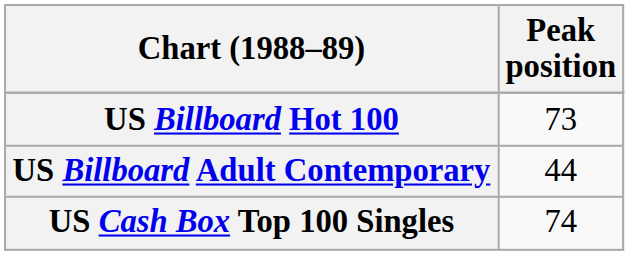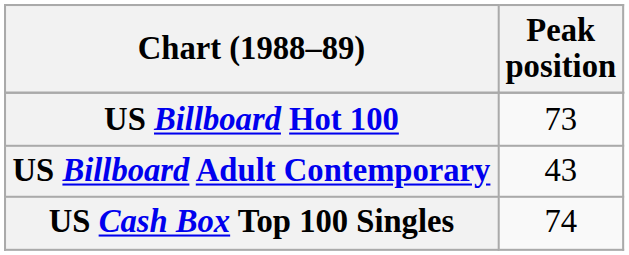US Billboard Adult Contemporary | Peak position: 44 -> 43
